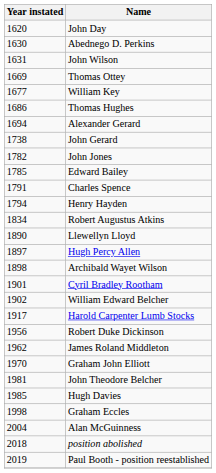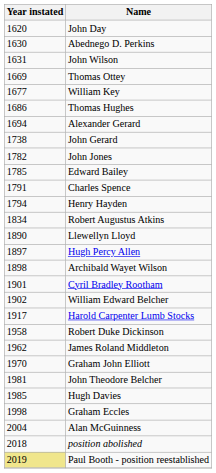Robert Duke Dickinson | Year instated: 1956 -> 1958
Paul Booth - position reestablished | Year instated: no background -> khaki background
